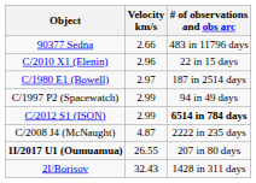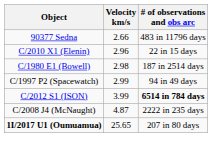C/1980 E1 (Bowell) | Velocity km/s: 2.97 -> 2.98
C/2012 S1 (ISON) | Velocity km/s: 2.99 -> 3.99
1I/2017 U1 (Oumuamua) | Velocity km/s: 26.55 -> 25.65
- row: 2I/Borisov | 32.43 | 1428 in 311 days
